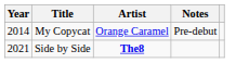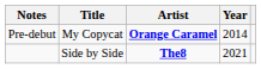columns swapped: Year <-> Notes
My Copycat | Artist: normal -> bold
